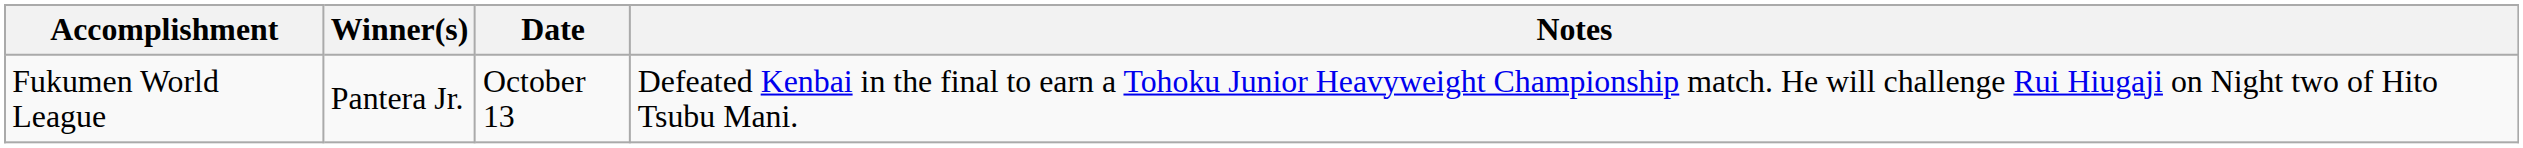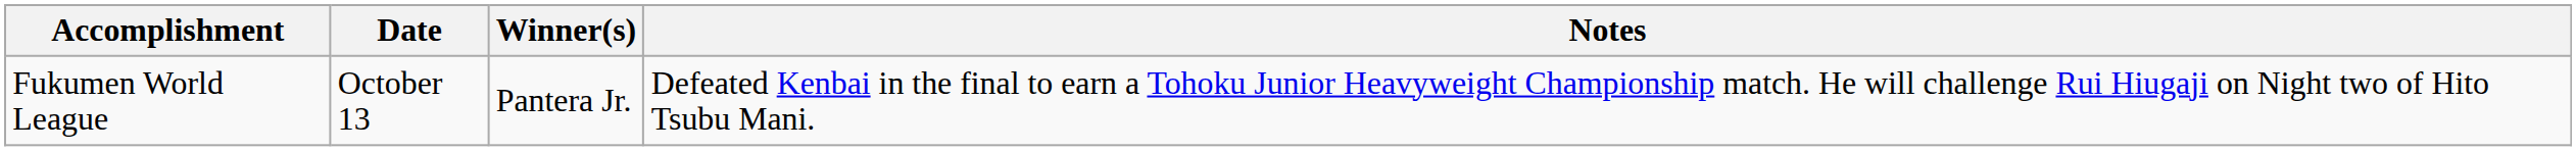columns swapped: Winner(s) <-> Date
